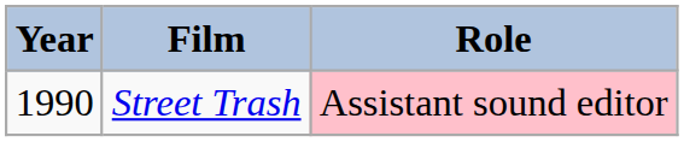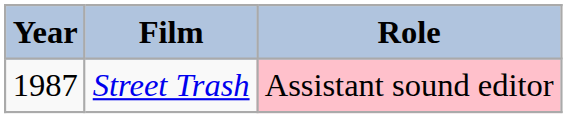Street Trash | Year: 1990 -> 1987
